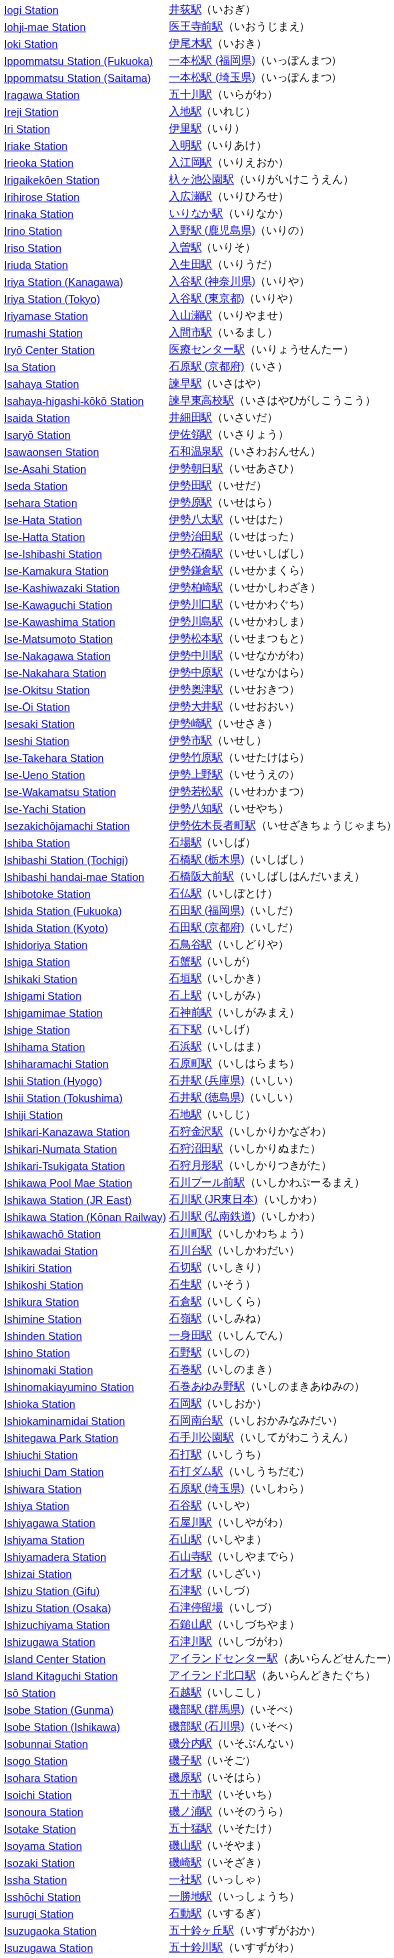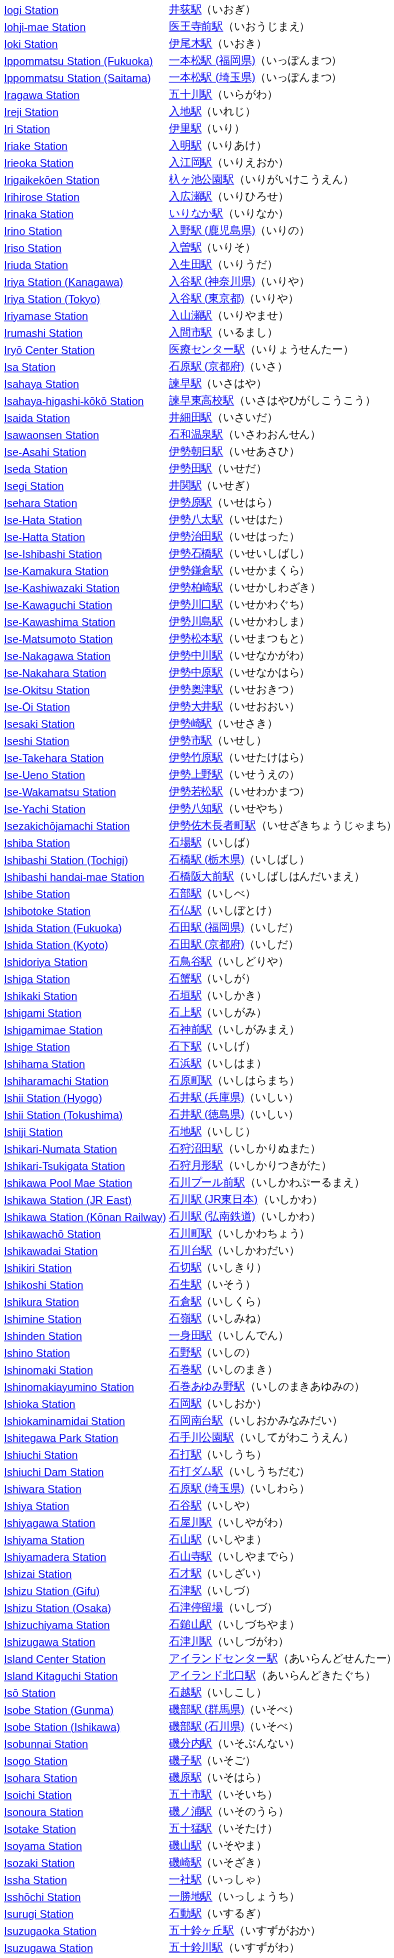- row: Isaryō Station | 伊佐領駅（いさりょう）
+ row: Isegi Station | 井関駅（いせぎ）
+ row: Ishibe Station | 石部駅（いしべ）
- row: Ishikari-Kanazawa Station | 石狩金沢駅（いしかりかなざわ）
